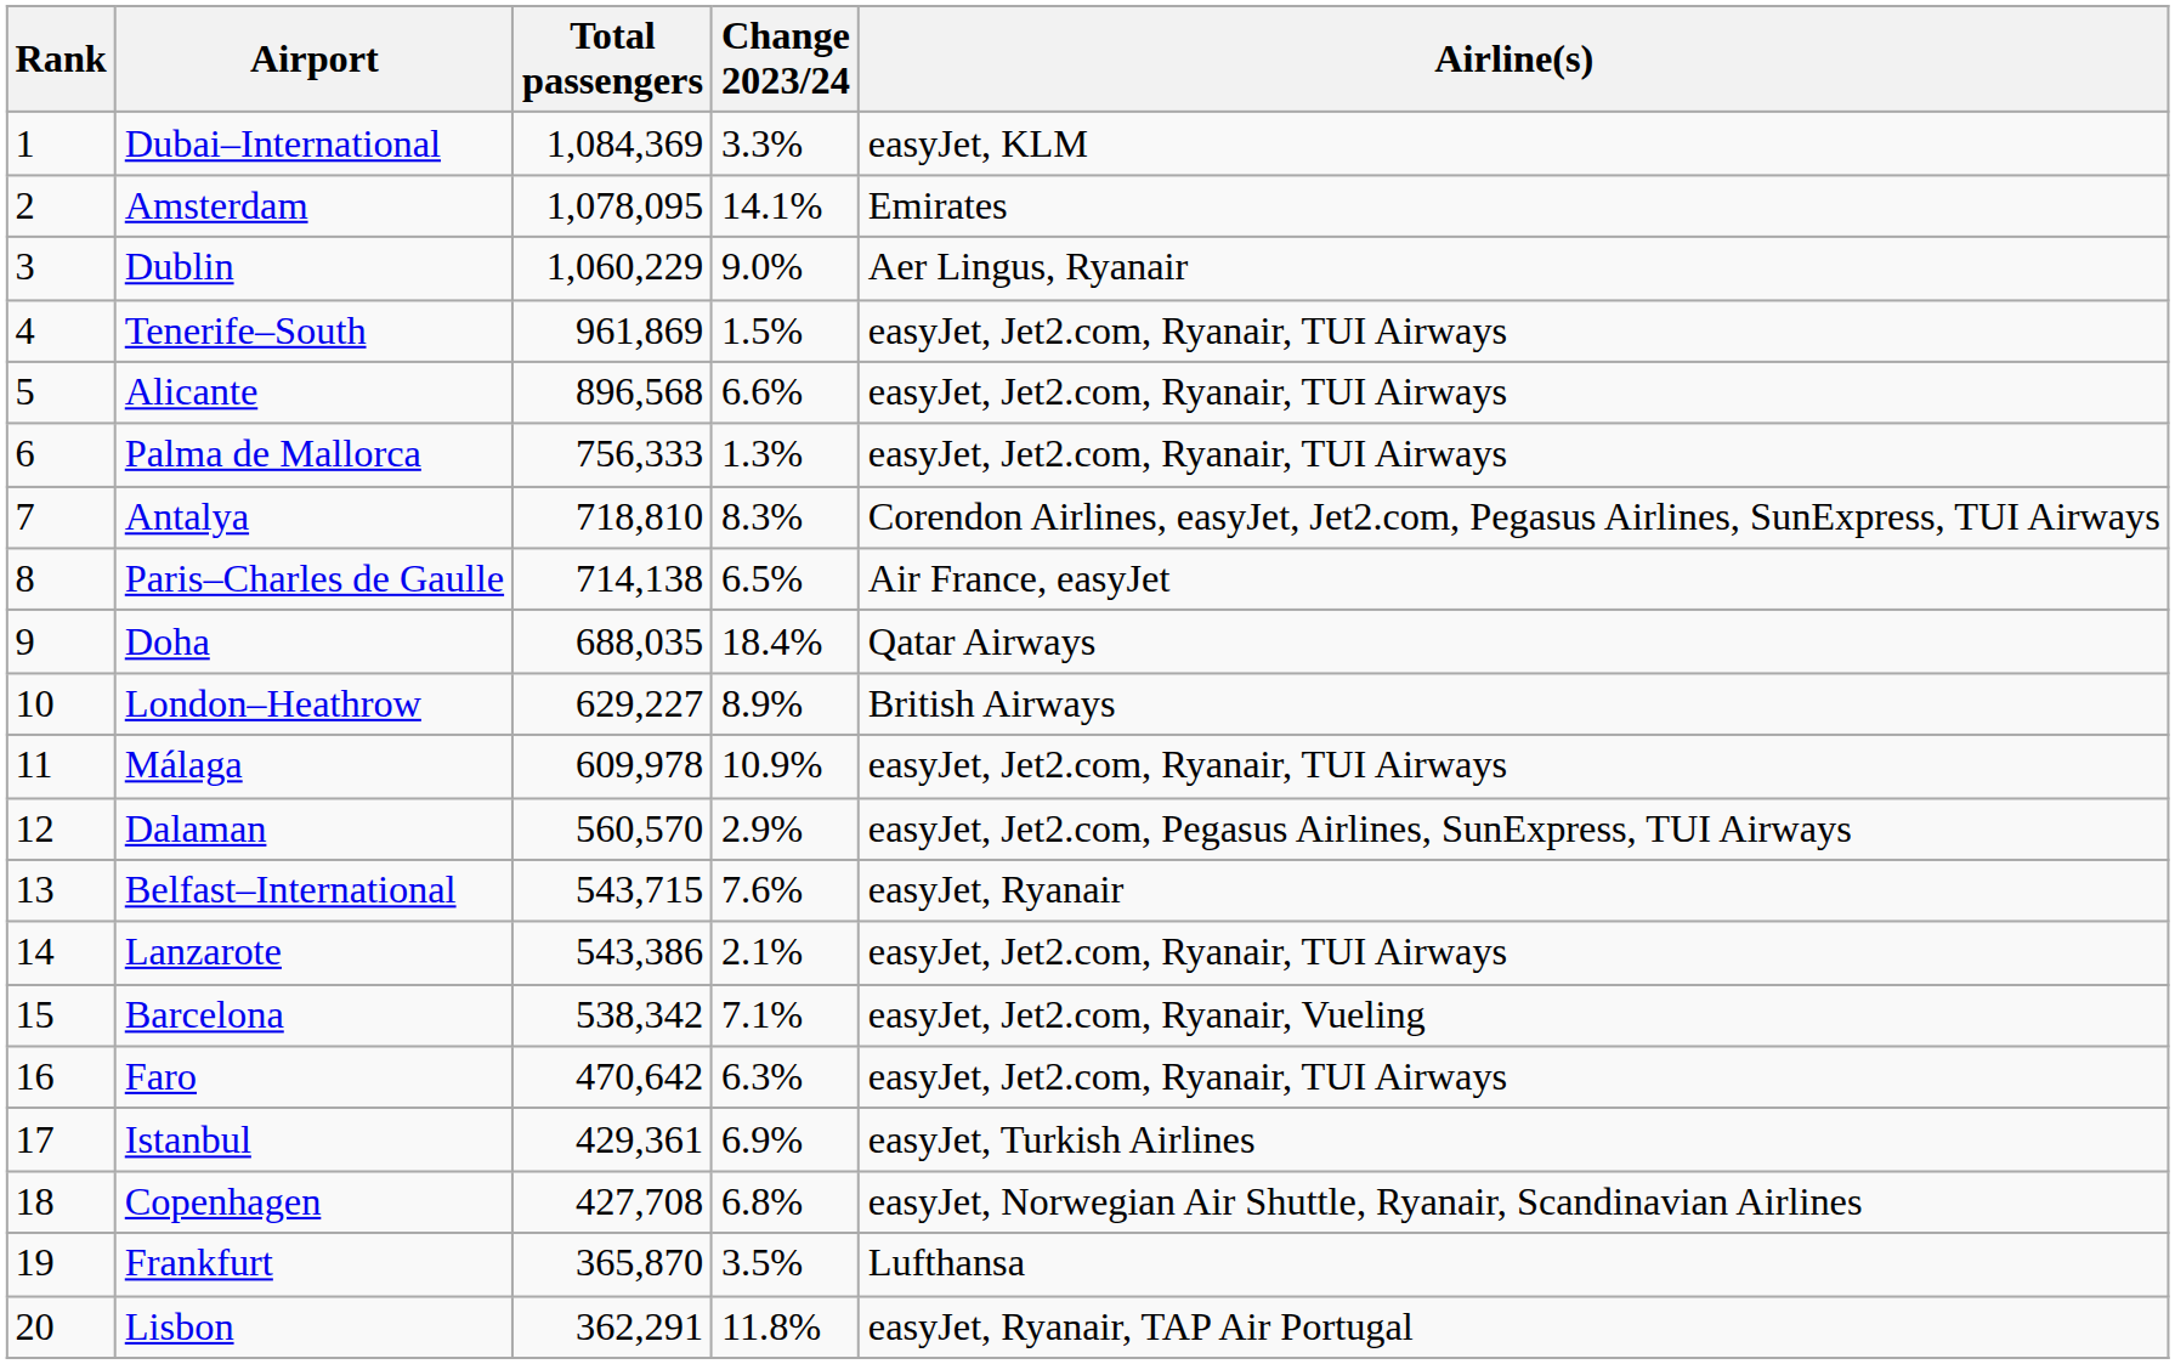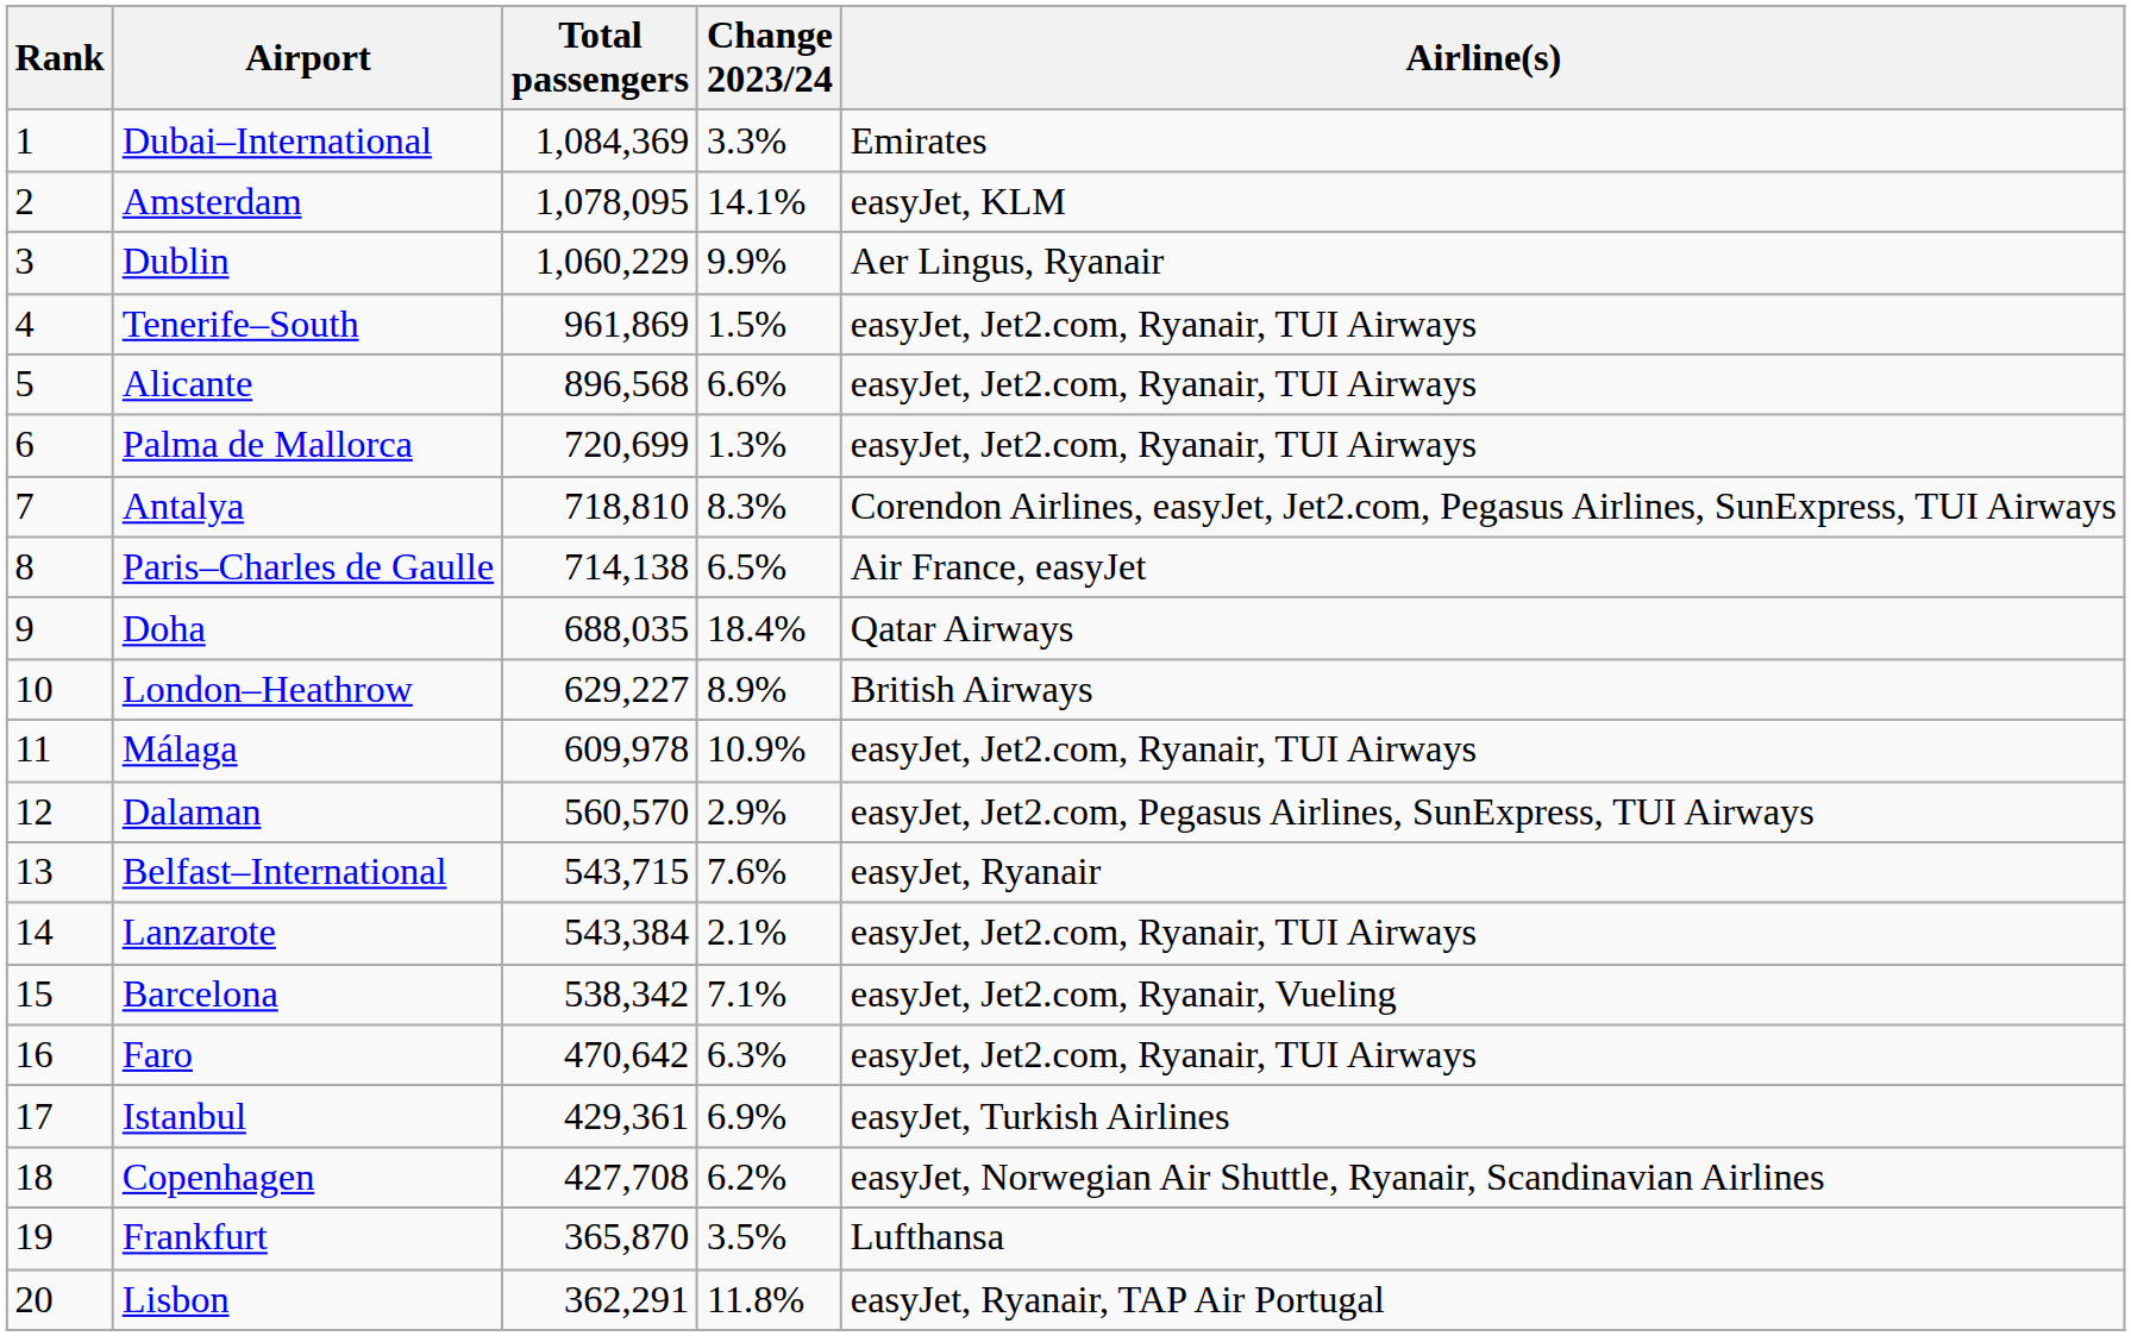Dubai–International | Airline(s): easyJet, KLM -> Emirates
Amsterdam | Airline(s): Emirates -> easyJet, KLM
Dublin | Change 2023/24: 9.0% -> 9.9%
Palma de Mallorca | Total passengers: 756,333 -> 720,699
Lanzarote | Total passengers: 543,386 -> 543,384
Copenhagen | Change 2023/24: 6.8% -> 6.2%
